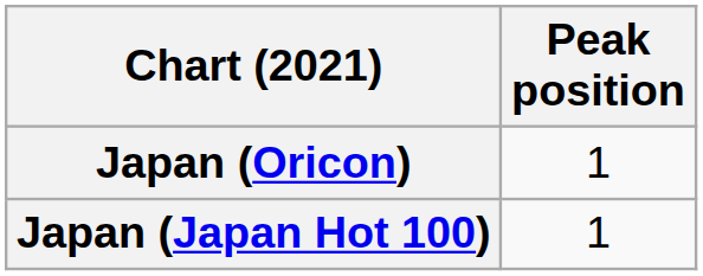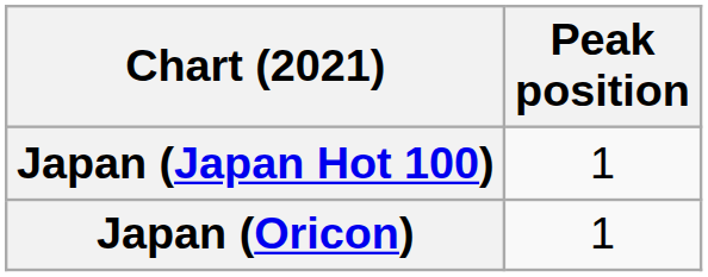rows swapped: Japan (Japan Hot 100) <-> Japan (Oricon)
